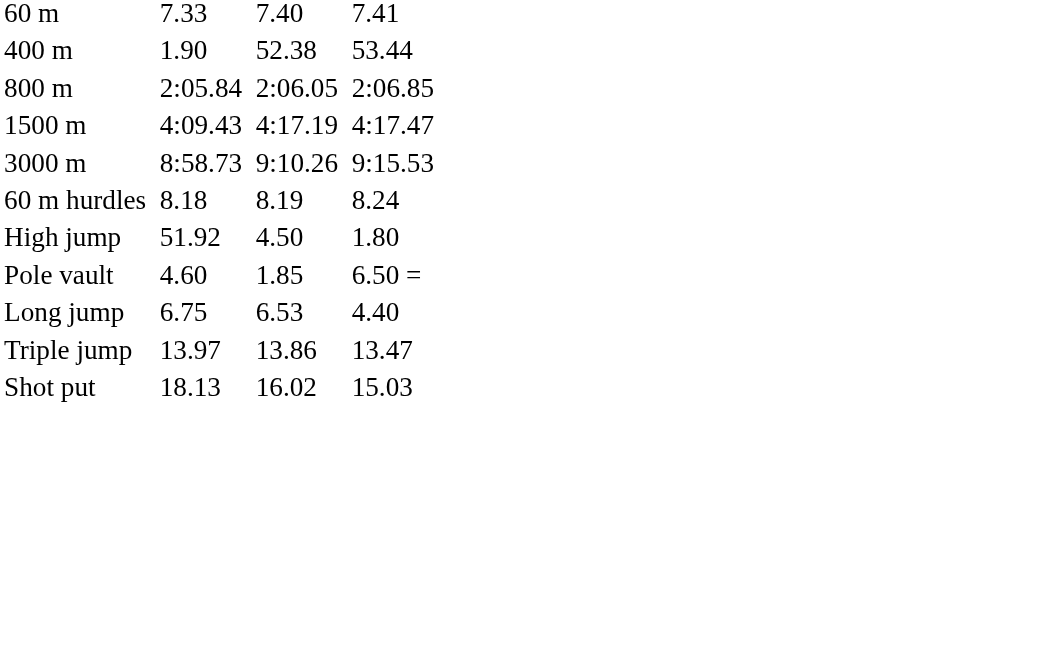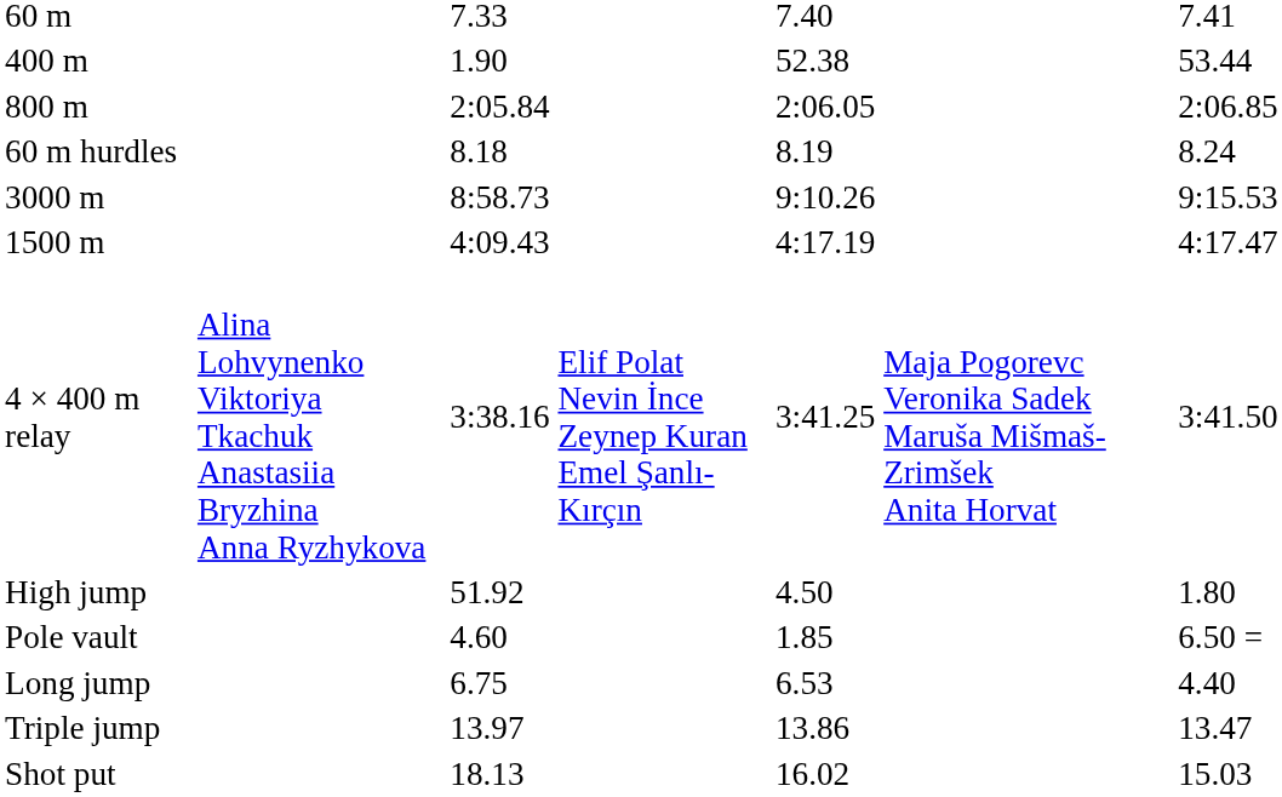rows swapped: 1500 m <-> 60 m hurdles
+ row: 4 × 400 m relay | Alina Lohvynenko Viktoriya Tkachuk Anastasiia Bryzhina Anna Ryzhykova | 3:38.16 | Elif Polat Nevin İnce Zeynep Kuran Emel Şanlı-Kırçın | 3:41.25 | Maja Pogorevc Veronika Sadek Maruša Mišmaš-Zrimšek Anita Horvat | 3:41.50
